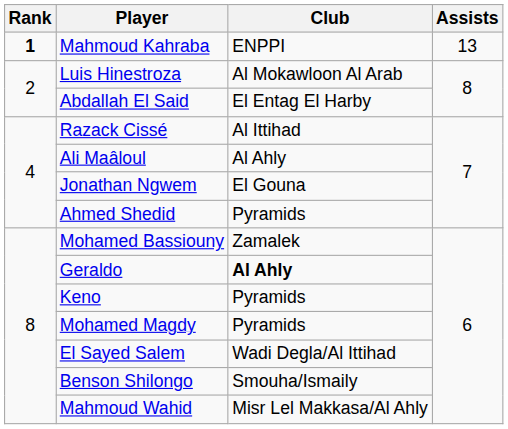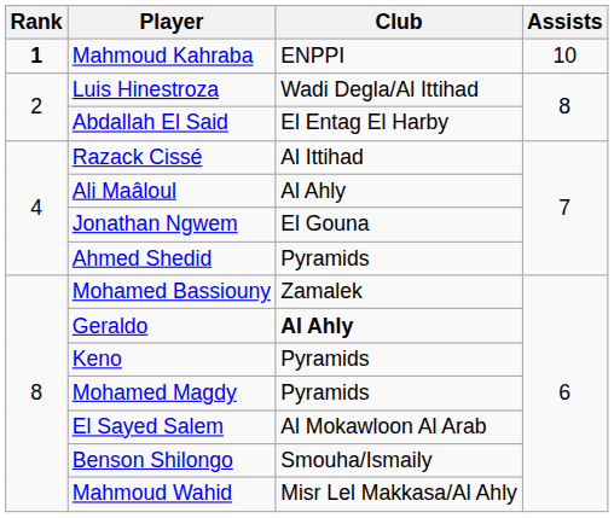Mahmoud Kahraba | Assists: 13 -> 10
Luis Hinestroza | Club: Al Mokawloon Al Arab -> Wadi Degla/Al Ittihad
El Sayed Salem | Club: Wadi Degla/Al Ittihad -> Al Mokawloon Al Arab
